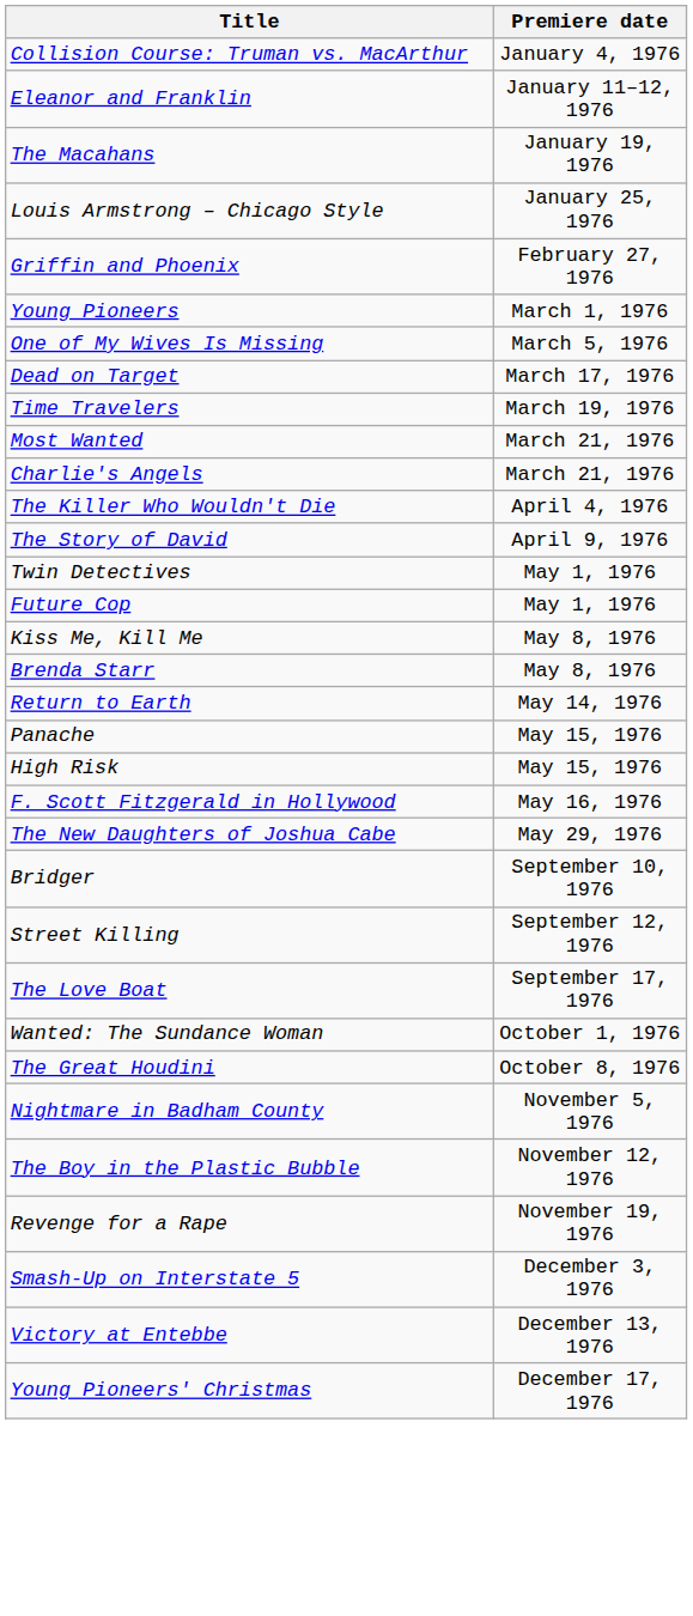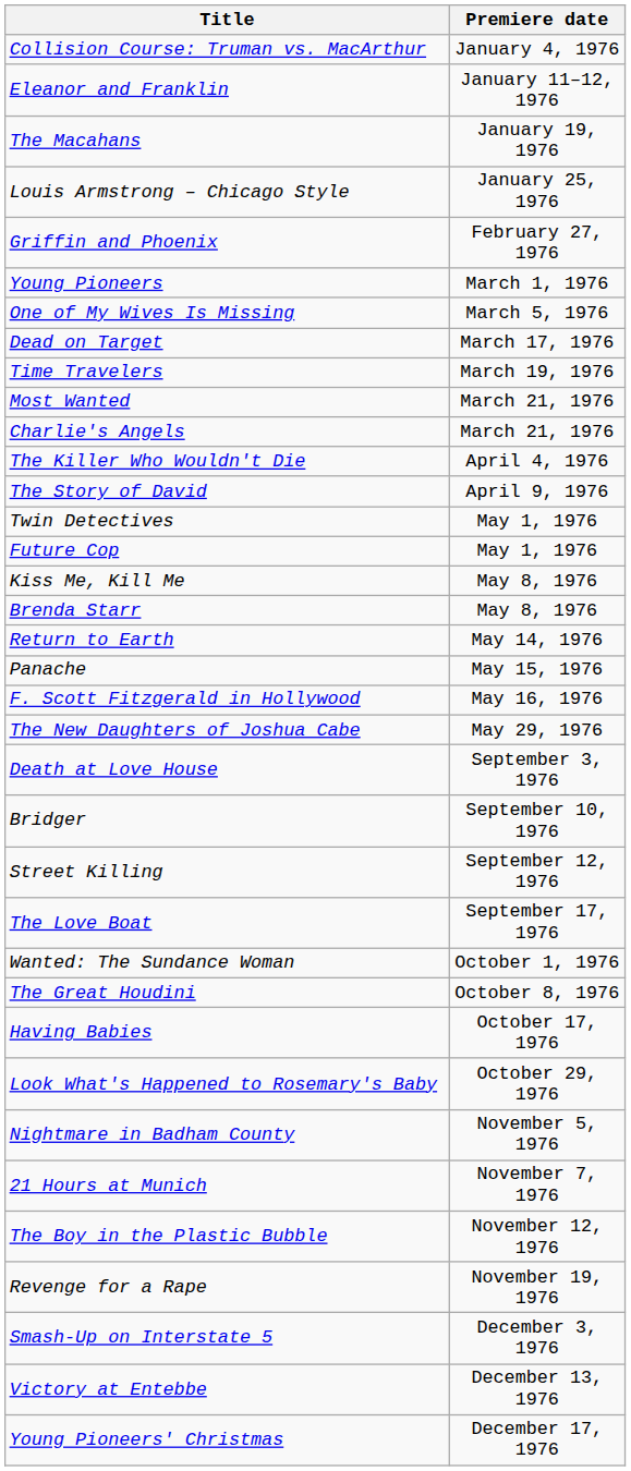- row: High Risk | May 15, 1976
+ row: Death at Love House | September 3, 1976
+ row: Having Babies | October 17, 1976
+ row: Look What's Happened to Rosemary's Baby | October 29, 1976
+ row: 21 Hours at Munich | November 7, 1976
